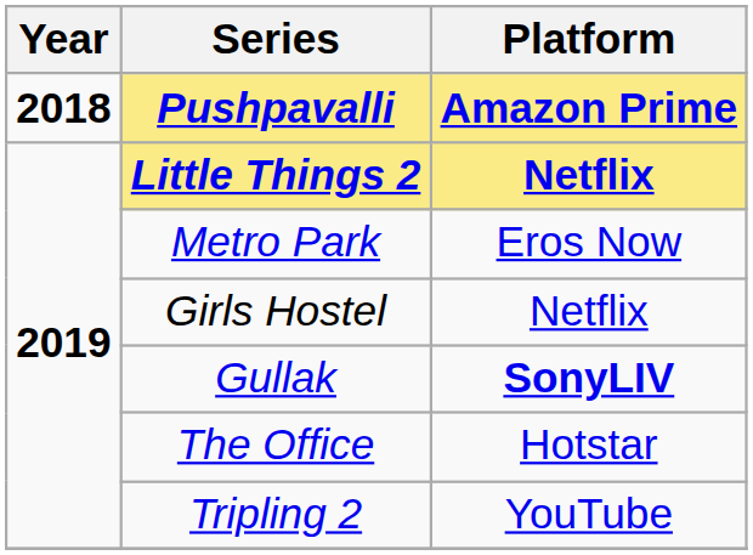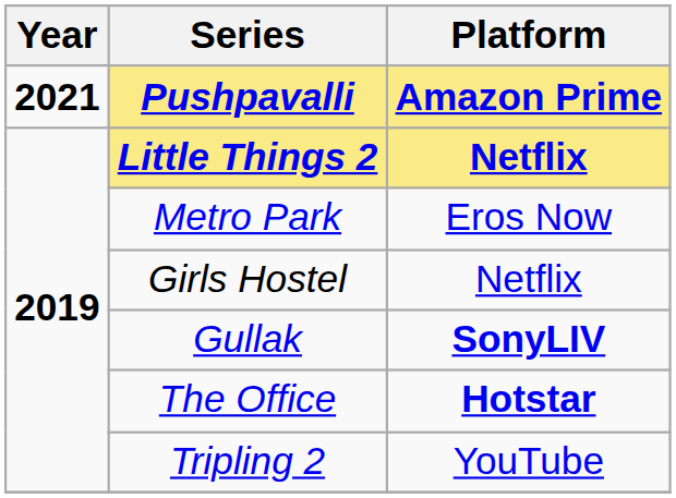Pushpavalli | Year: 2018 -> 2021
The Office | Platform: normal -> bold
